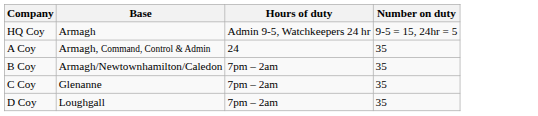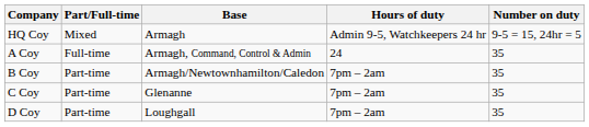+ column: Part/Full-time | Mixed | Full-time | Part-time | Part-time | Part-time
